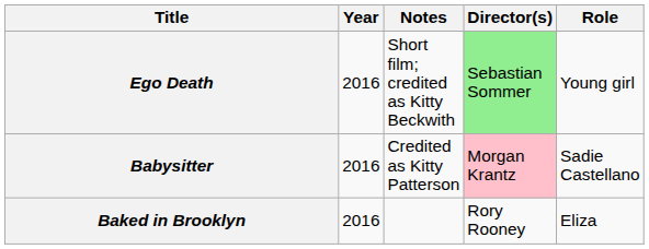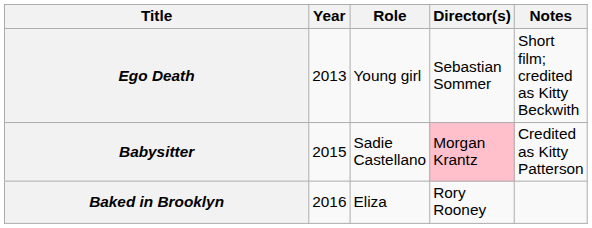columns swapped: Role <-> Notes
Ego Death | Year: 2016 -> 2013
Ego Death | Director(s): lightgreen background -> no background
Babysitter | Year: 2016 -> 2015
